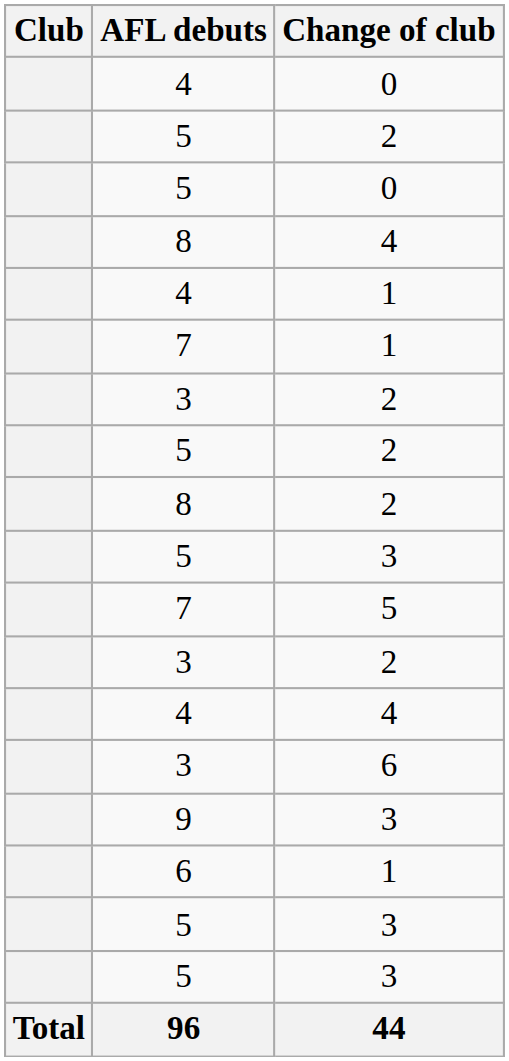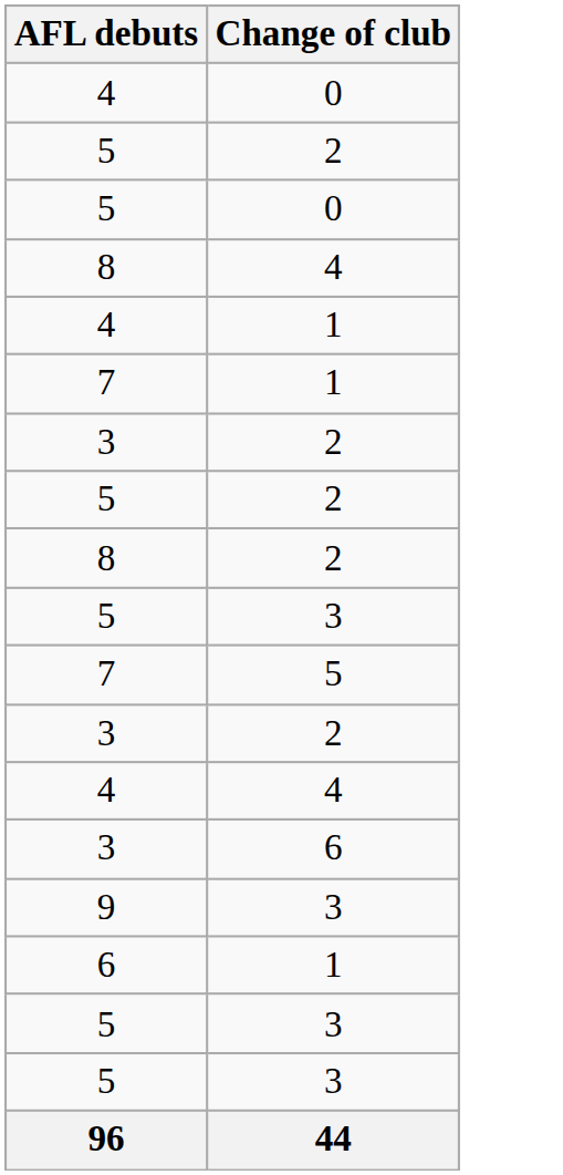- column: Club | Total
